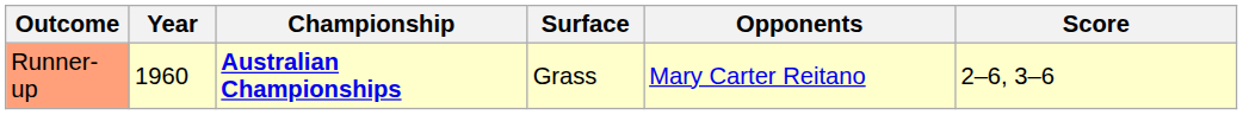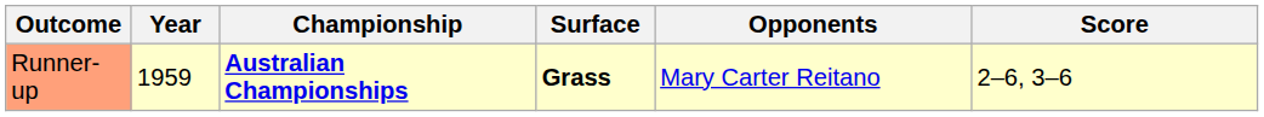Runner-up | Year: 1960 -> 1959
Runner-up | Surface: normal -> bold
